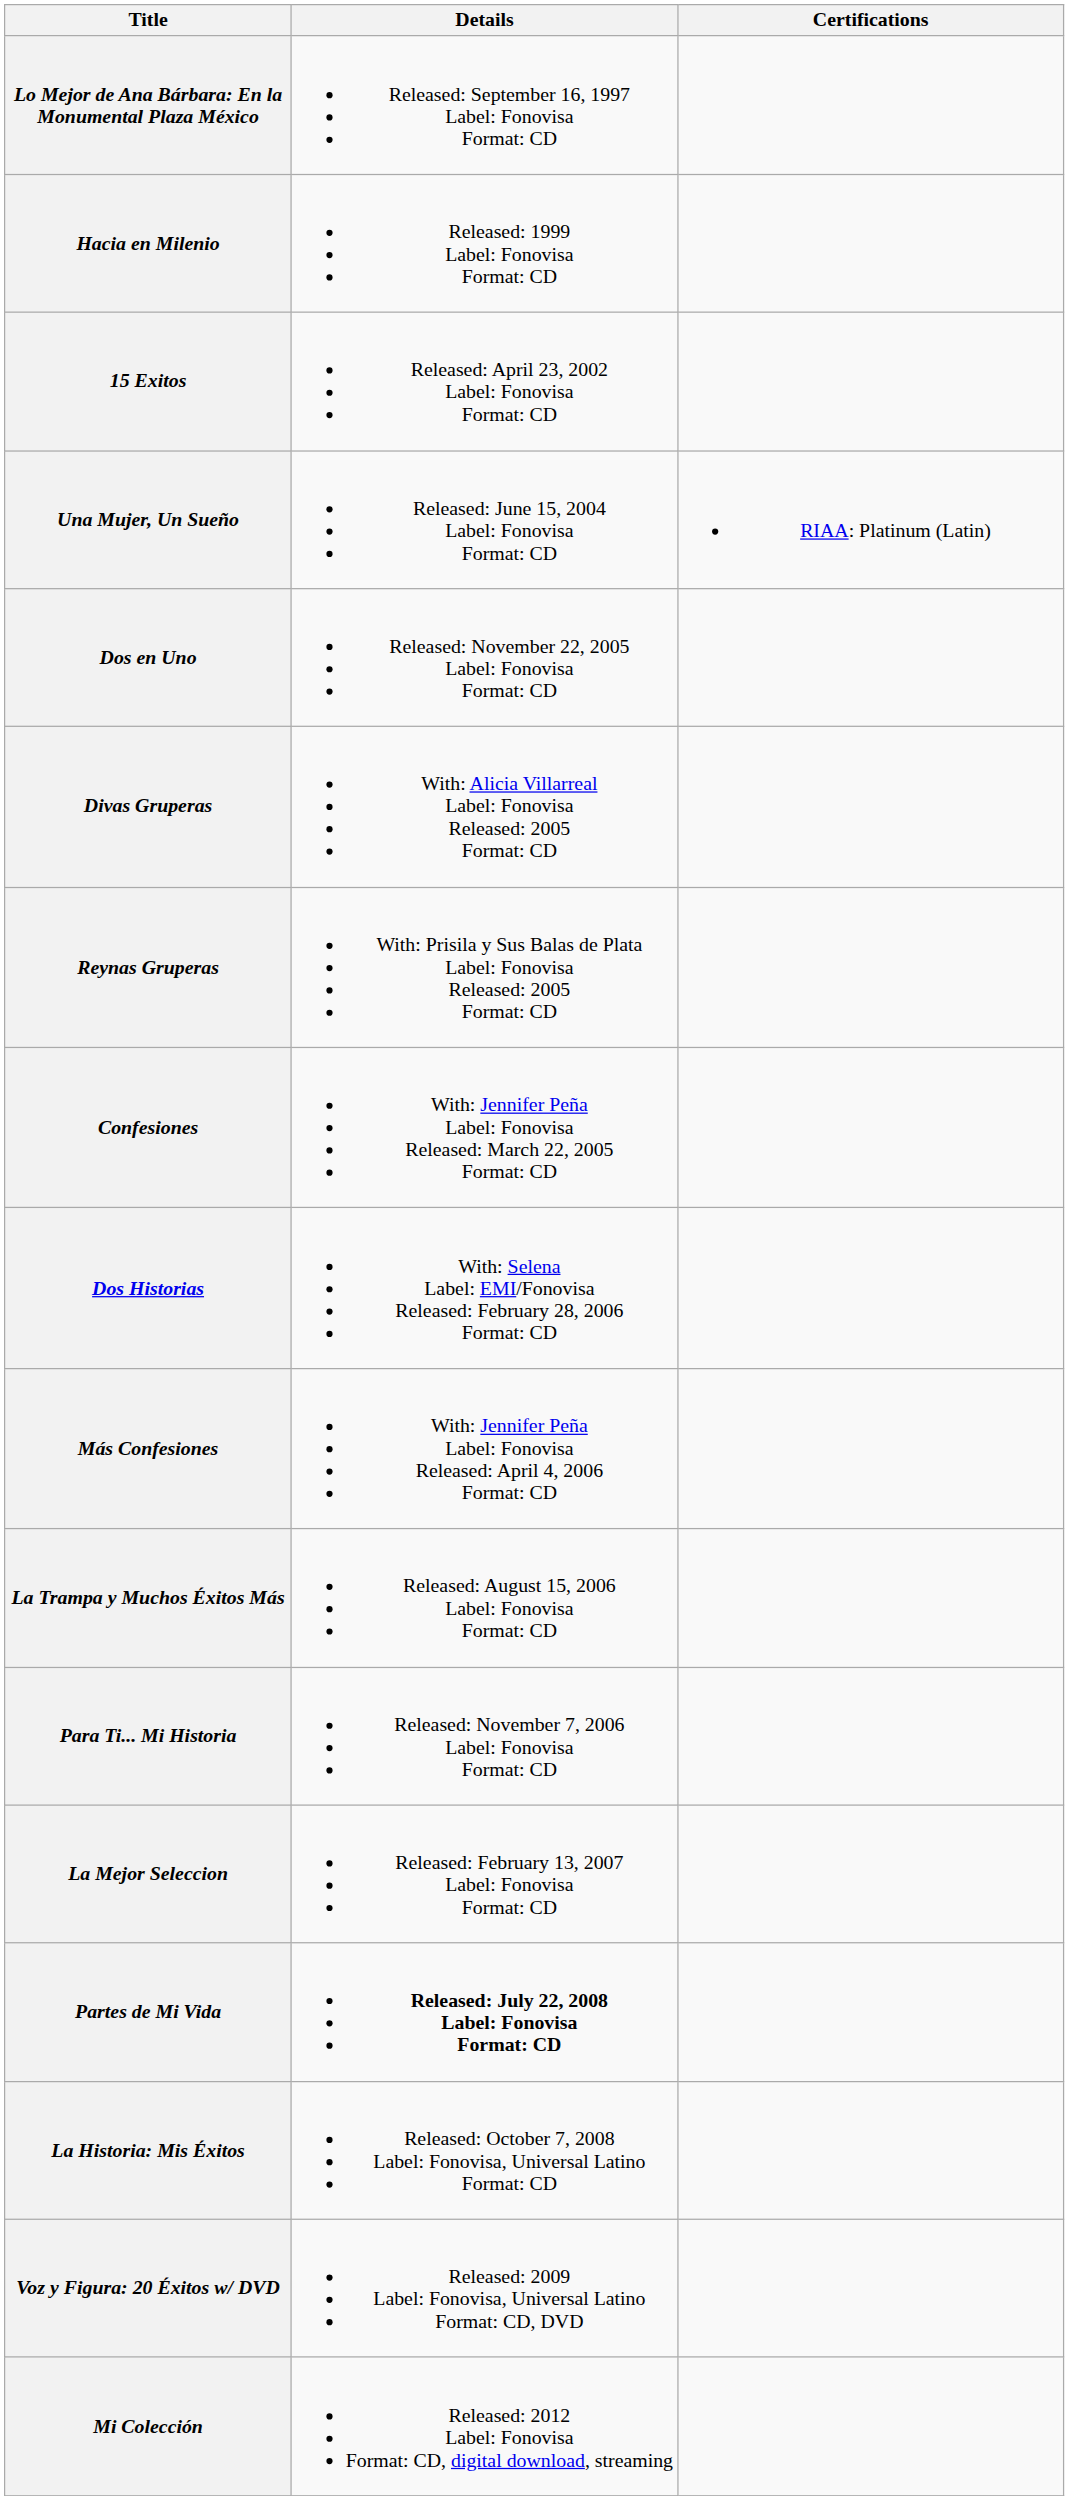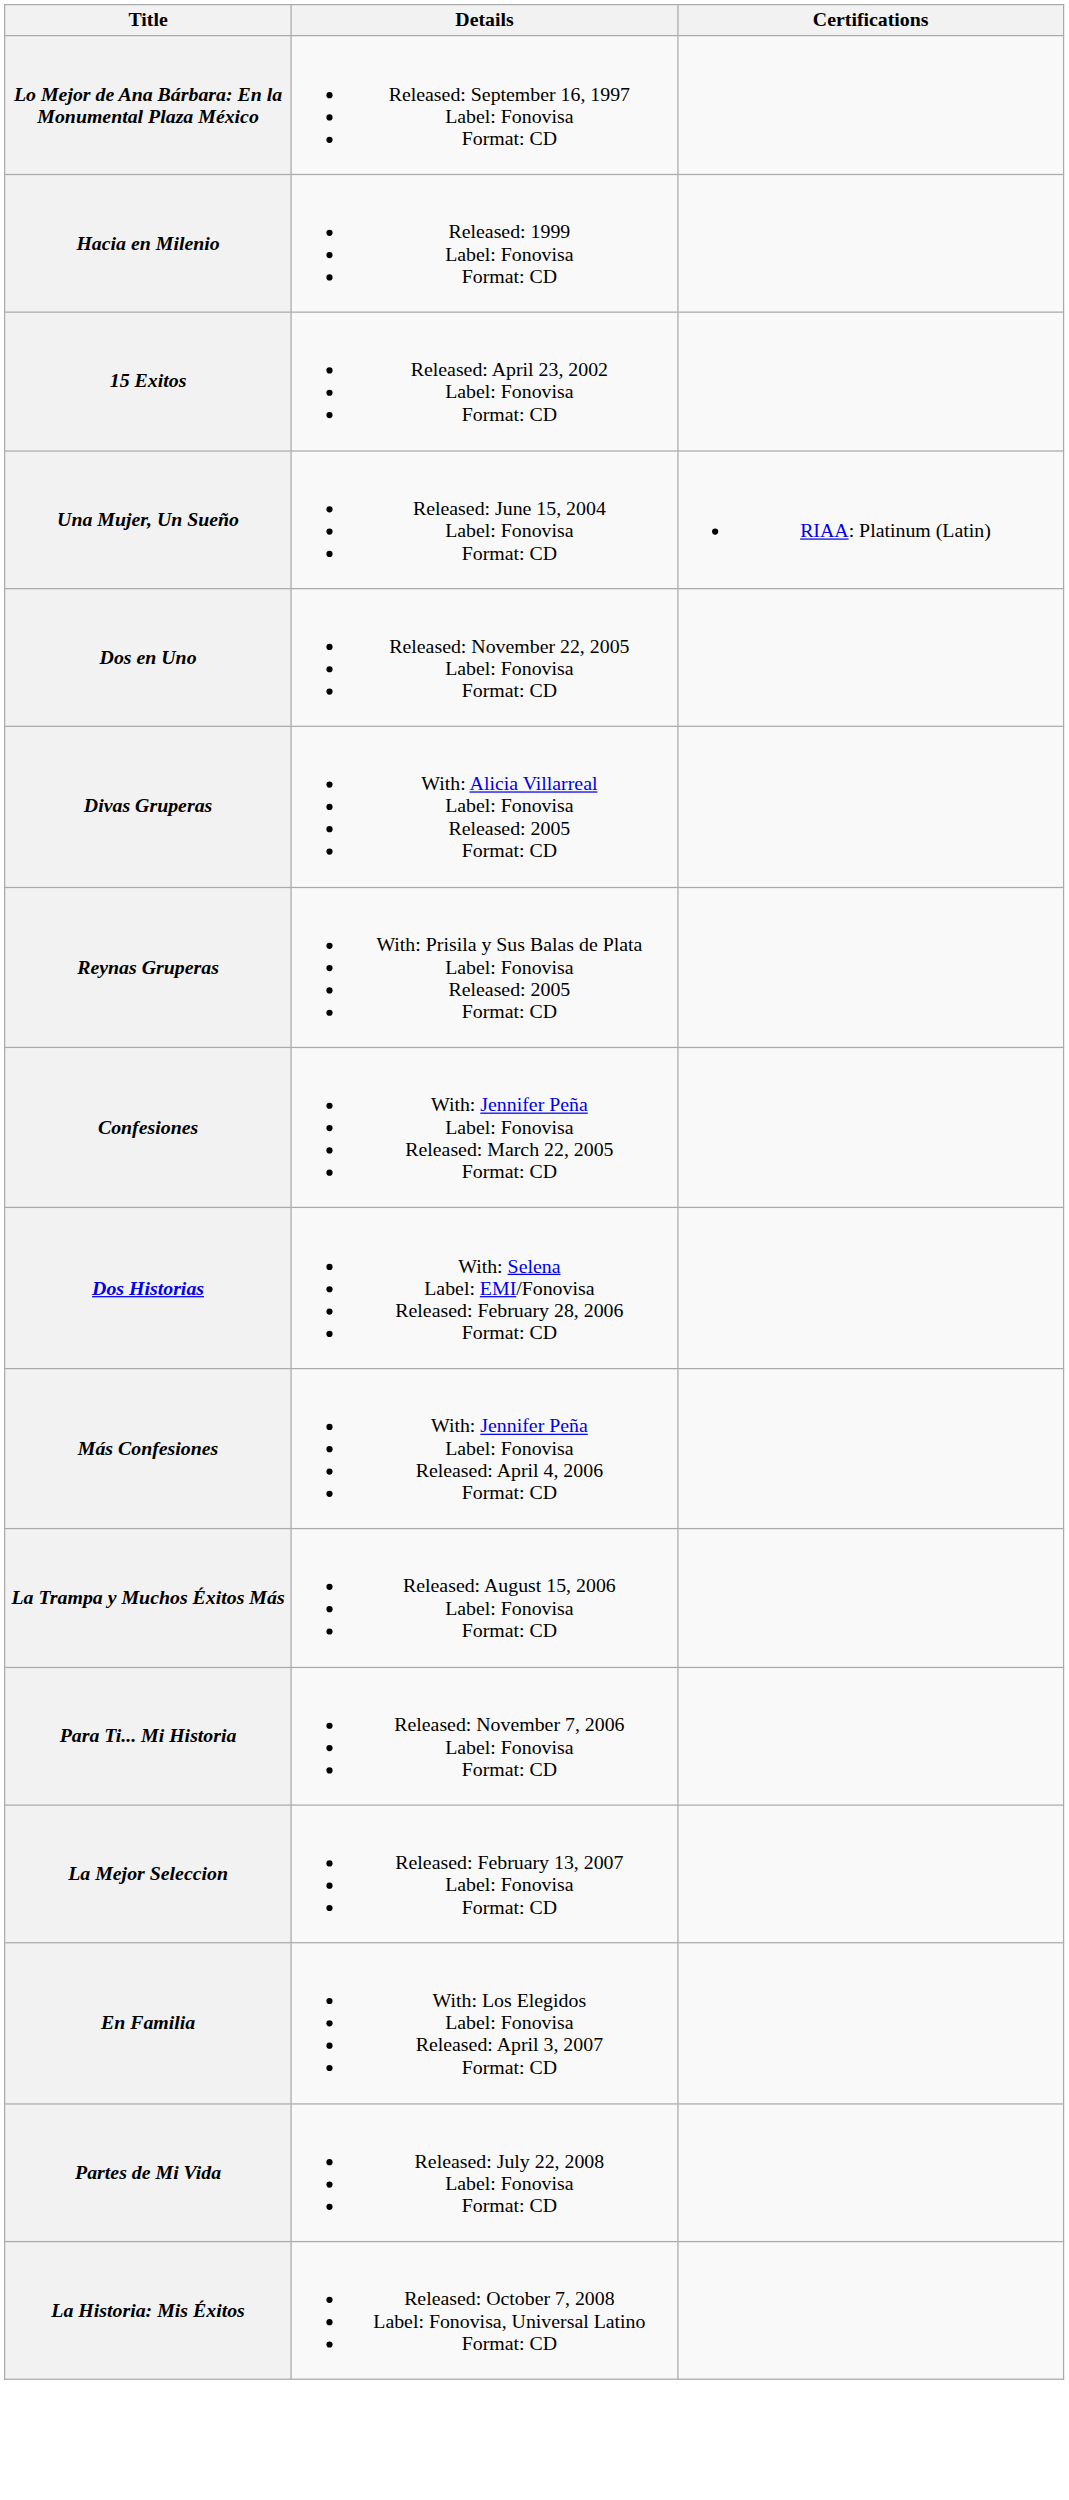+ row: En Familia | With: Los Elegidos Label: Fonovisa Released: April 3, 2007 Format: CD
Partes de Mi Vida | Details: bold -> normal
- row: Voz y Figura: 20 Éxitos w/ DVD | Released: 2009 Label: Fonovisa, Universal Latino Format: CD, DVD
- row: Mi Colección | Released: 2012 Label: Fonovisa Format: CD, digital download, streaming
